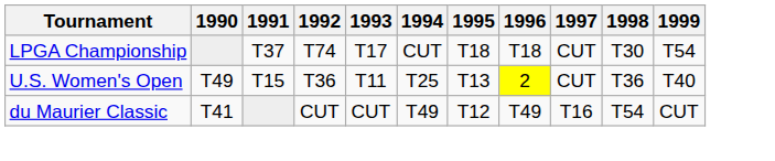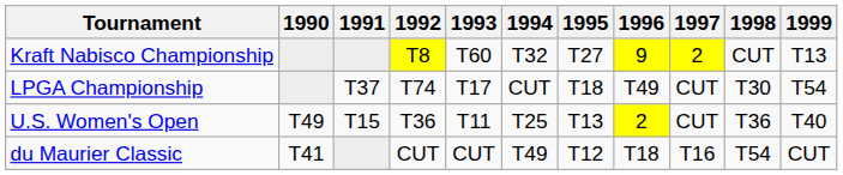+ row: Kraft Nabisco Championship | T8 | T60 | T32 | T27 | 9 | 2 | CUT | T13
LPGA Championship | 1996: T18 -> T49
du Maurier Classic | 1996: T49 -> T18
